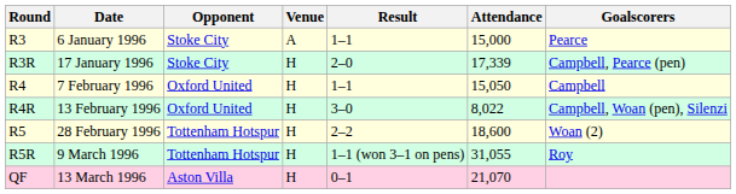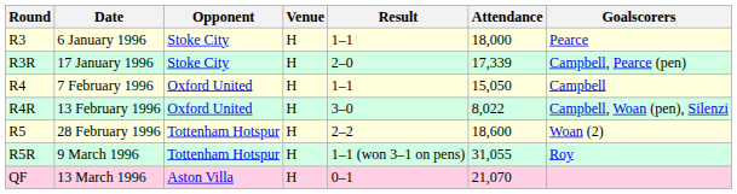R3 | Venue: A -> H
R3 | Attendance: 15,000 -> 18,000
